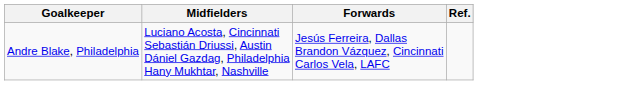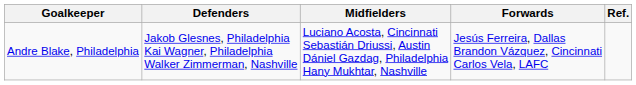+ column: Defenders | Jakob Glesnes, Philadelphia Kai Wagner, Philadelphia Walker Zimmerman, Nashville
